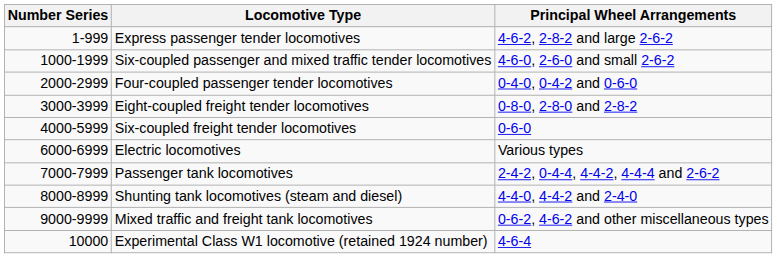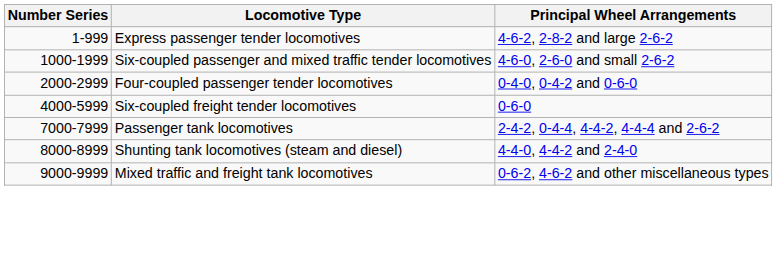- row: 3000-3999 | Eight-coupled freight tender locomotives | 0-8-0, 2-8-0 and 2-8-2
- row: 6000-6999 | Electric locomotives | Various types
- row: 10000 | Experimental Class W1 locomotive (retained 1924 number) | 4-6-4
